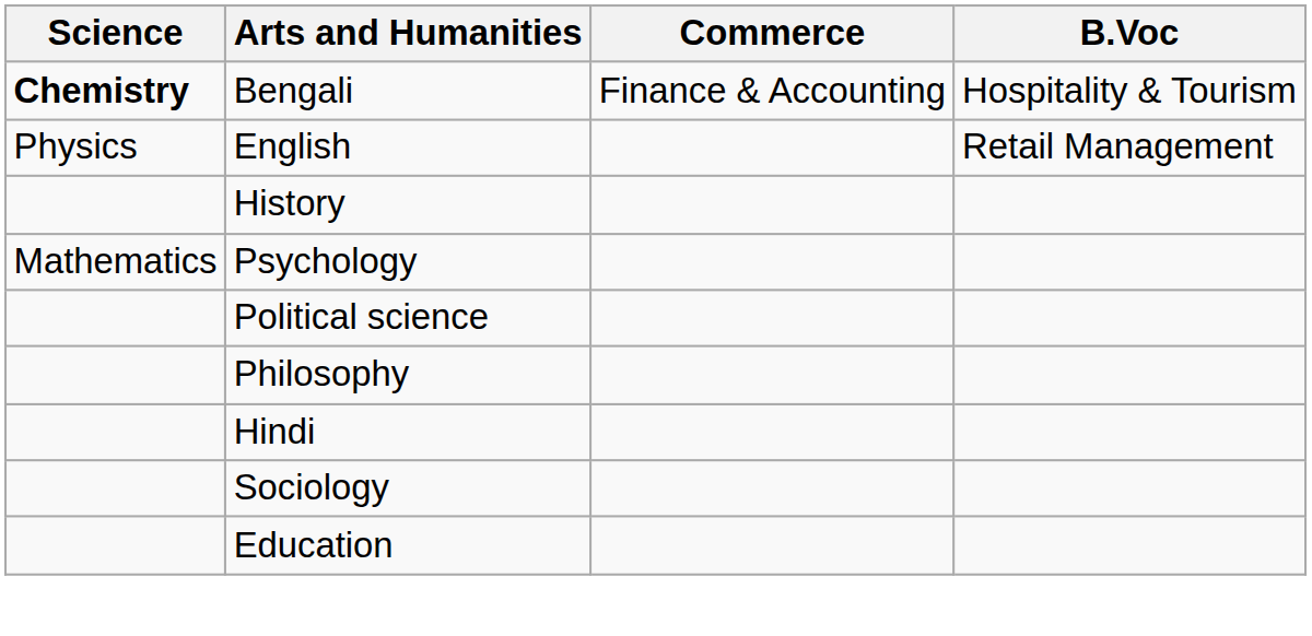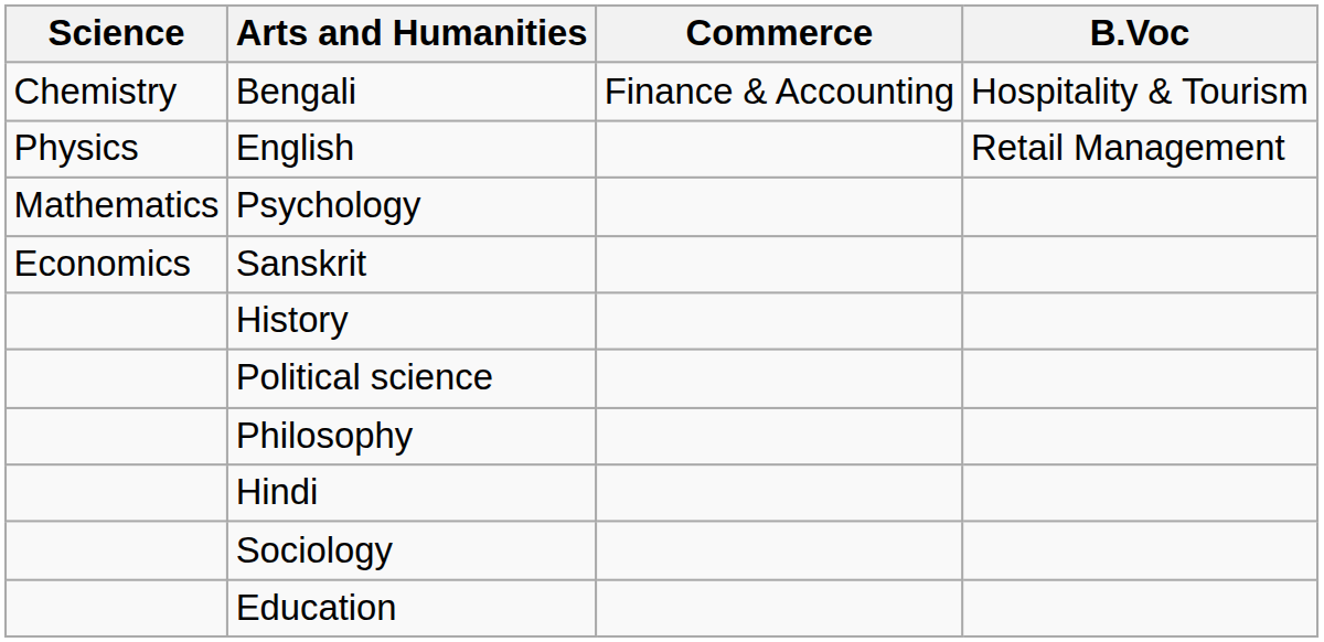Bengali | Science: bold -> normal
rows swapped: Psychology <-> History
+ row: Economics | Sanskrit
